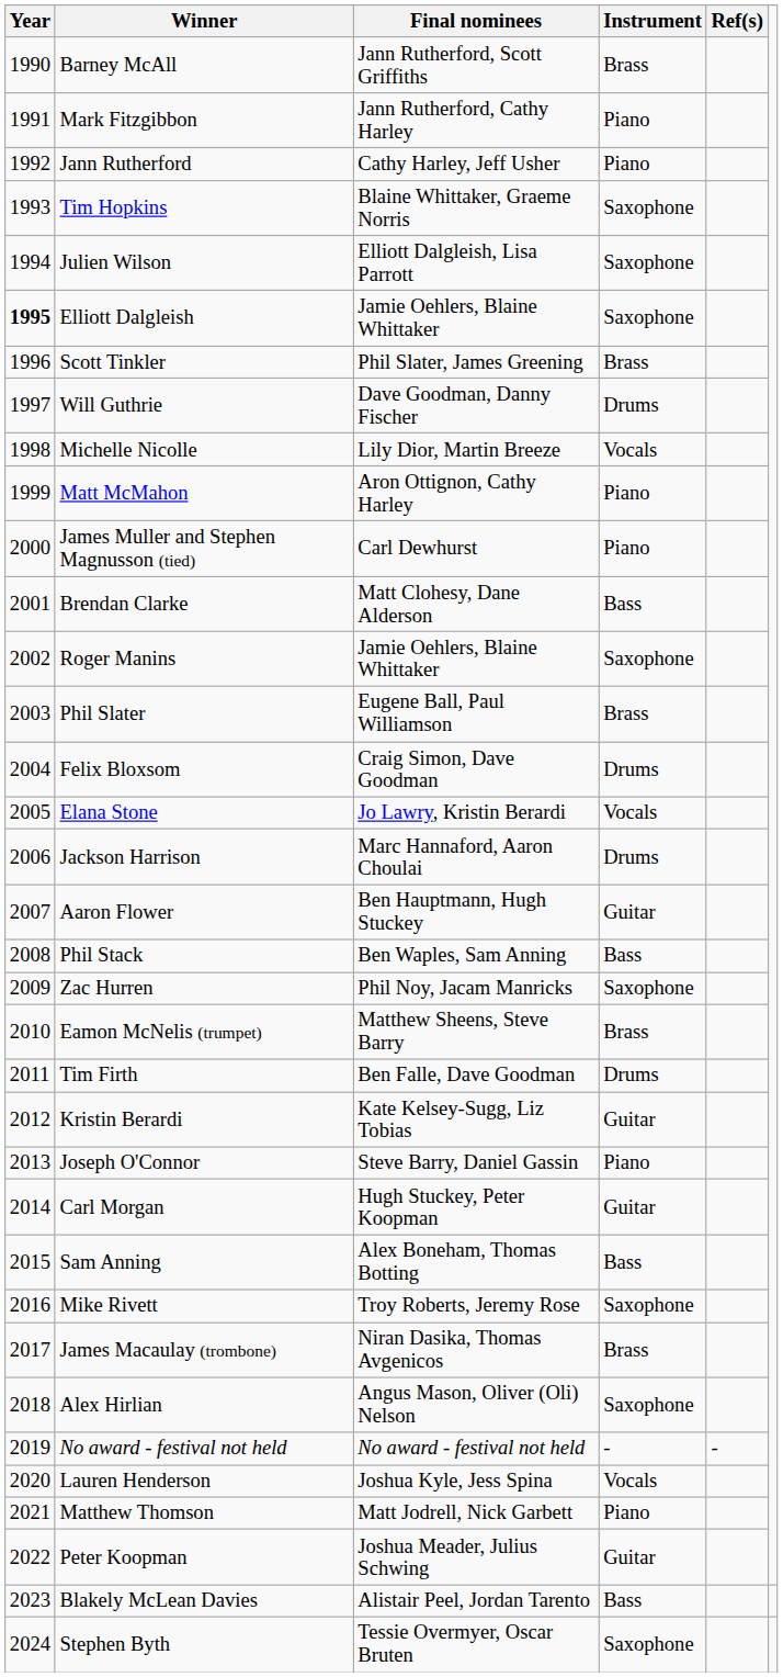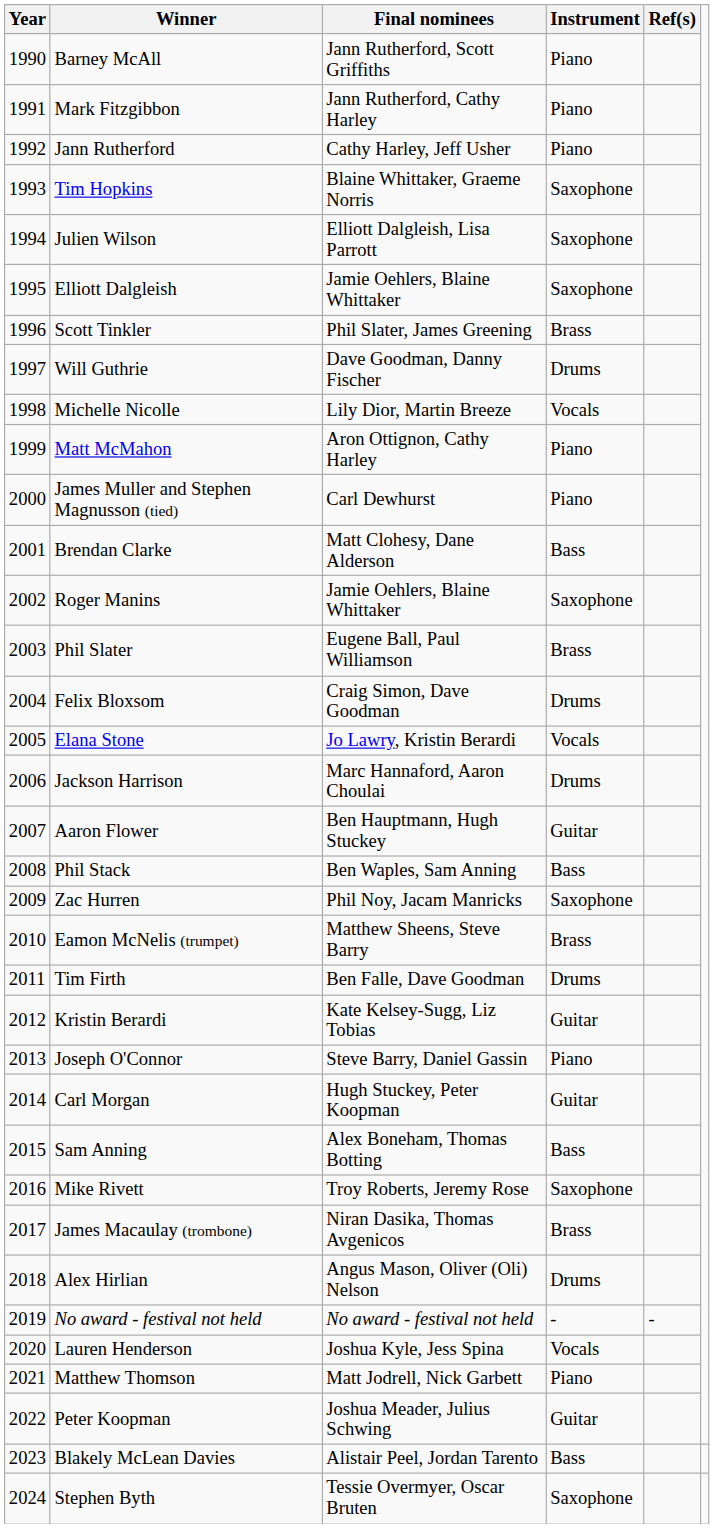Barney McAll | Instrument: Brass -> Piano
Elliott Dalgleish | Year: bold -> normal
Alex Hirlian | Instrument: Saxophone -> Drums
